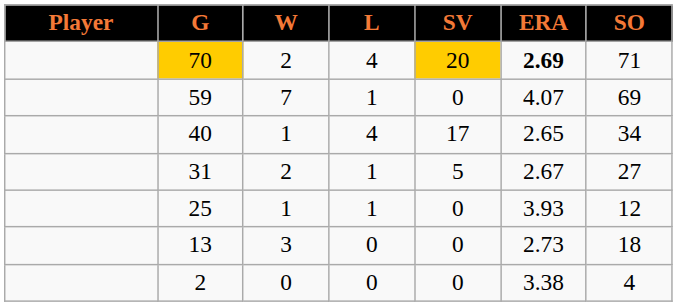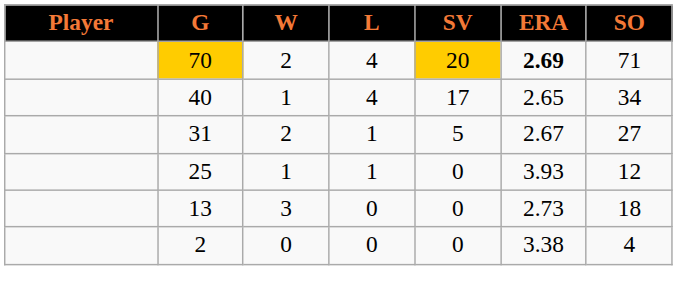- row: 59 | 7 | 1 | 0 | 4.07 | 69
